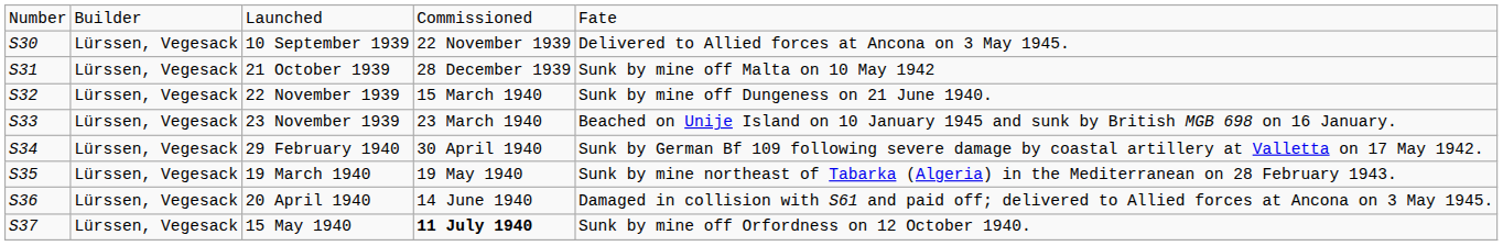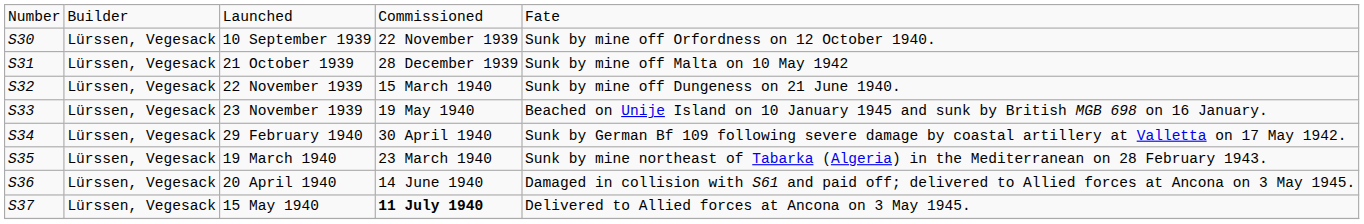10 September 1939 | column 5: Delivered to Allied forces at Ancona on 3 May 1945. -> Sunk by mine off Orfordness on 12 October 1940.
23 November 1939 | column 4: 23 March 1940 -> 19 May 1940
19 March 1940 | column 4: 19 May 1940 -> 23 March 1940
15 May 1940 | column 5: Sunk by mine off Orfordness on 12 October 1940. -> Delivered to Allied forces at Ancona on 3 May 1945.
